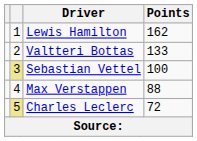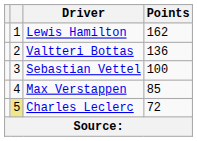Valtteri Bottas | Points: 133 -> 136
Sebastian Vettel | column 2: khaki background -> no background
Max Verstappen | Points: 88 -> 85
